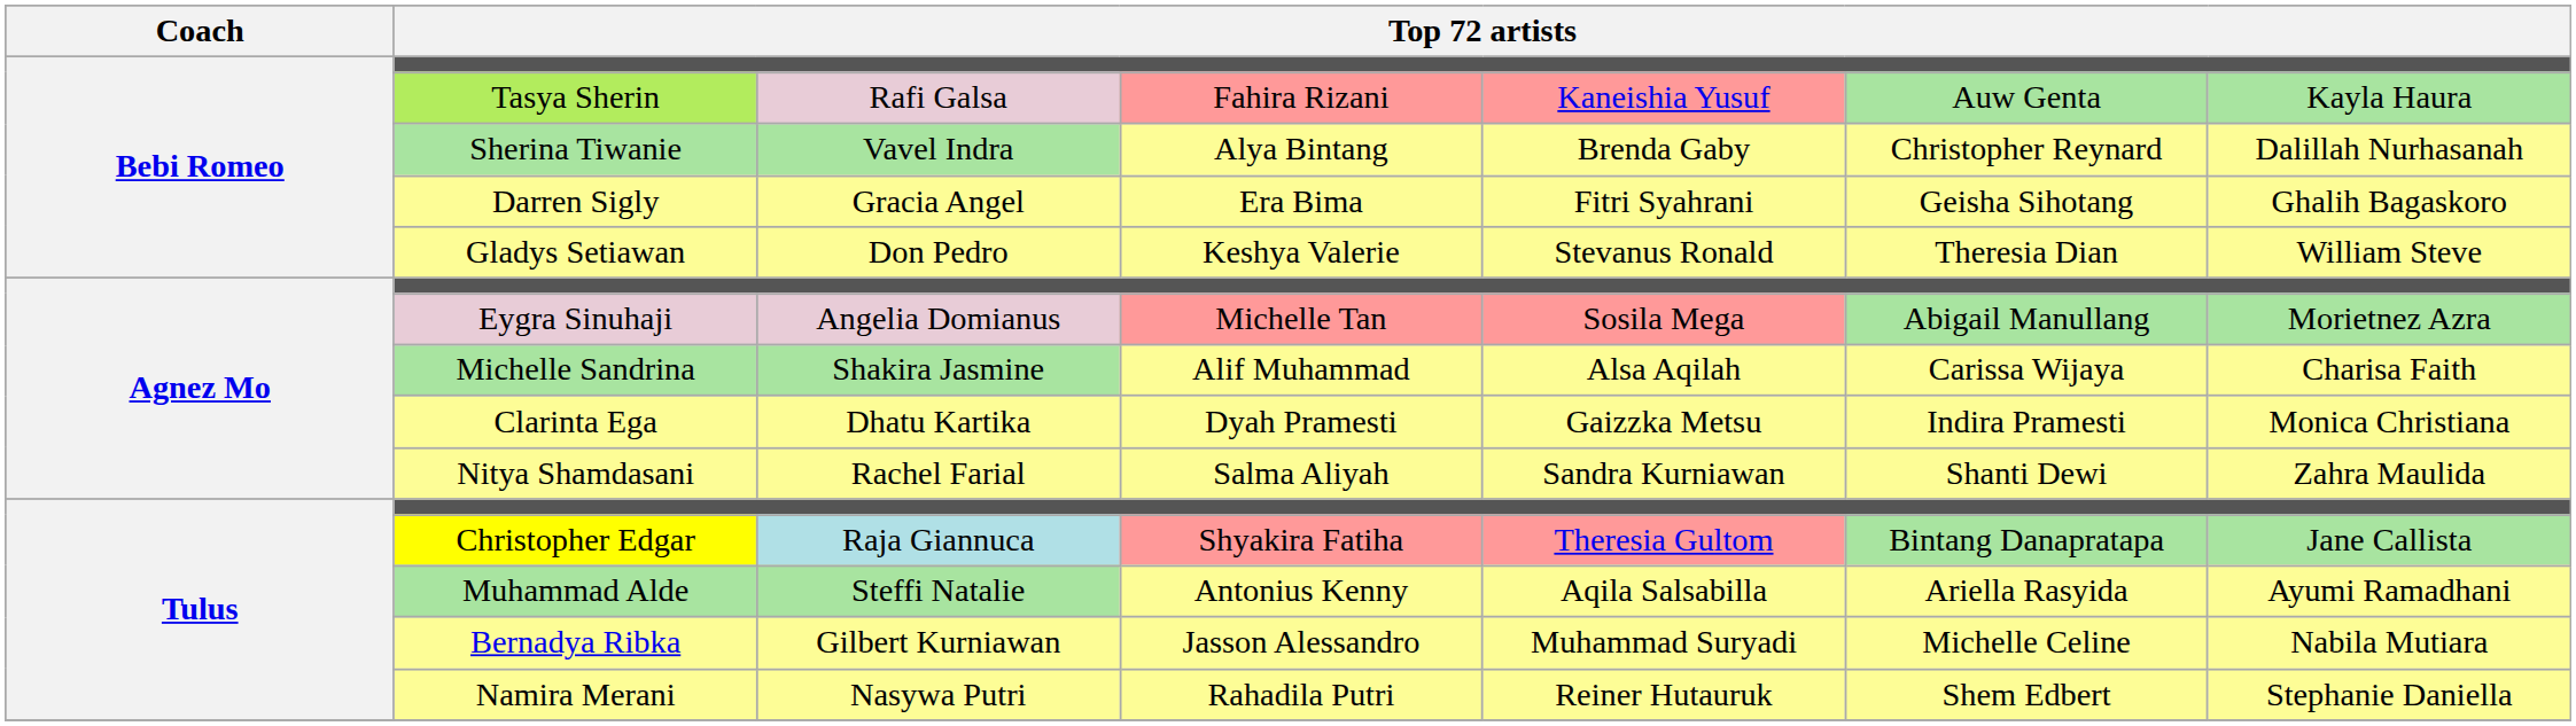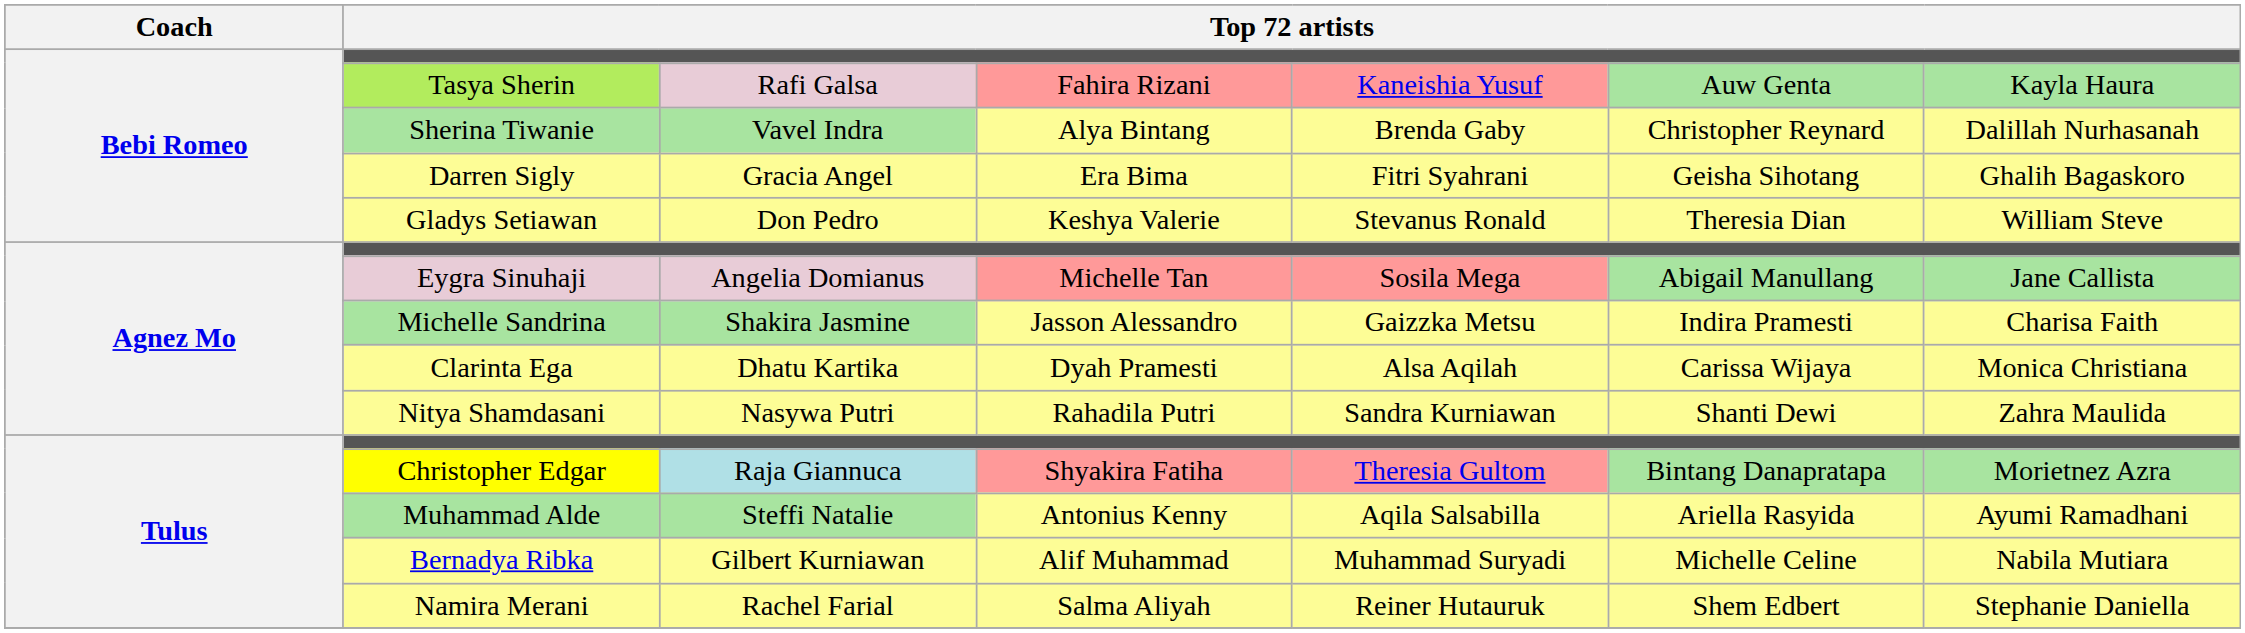Eygra Sinuhaji | column 7: Morietnez Azra -> Jane Callista
Michelle Sandrina | column 4: Alif Muhammad -> Jasson Alessandro
Michelle Sandrina | column 5: Alsa Aqilah -> Gaizzka Metsu
Michelle Sandrina | column 6: Carissa Wijaya -> Indira Pramesti
Clarinta Ega | column 5: Gaizzka Metsu -> Alsa Aqilah
Clarinta Ega | column 6: Indira Pramesti -> Carissa Wijaya
Nitya Shamdasani | column 3: Rachel Farial -> Nasywa Putri
Nitya Shamdasani | column 4: Salma Aliyah -> Rahadila Putri
Christopher Edgar | column 7: Jane Callista -> Morietnez Azra
Bernadya Ribka | column 4: Jasson Alessandro -> Alif Muhammad
Namira Merani | column 3: Nasywa Putri -> Rachel Farial
Namira Merani | column 4: Rahadila Putri -> Salma Aliyah
